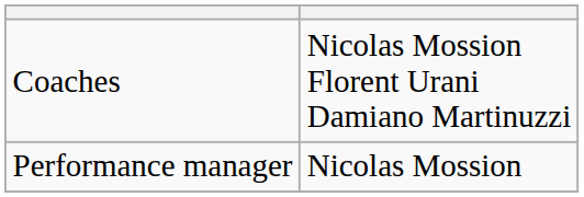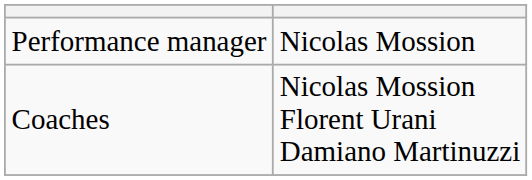rows swapped: Coaches <-> Performance manager
